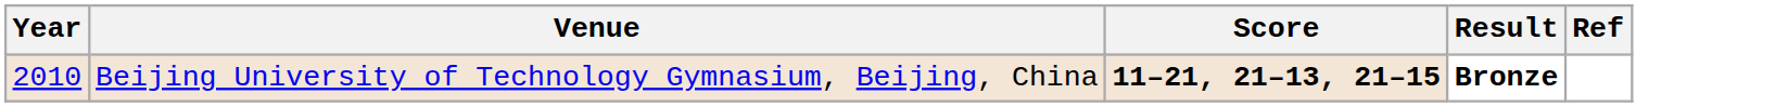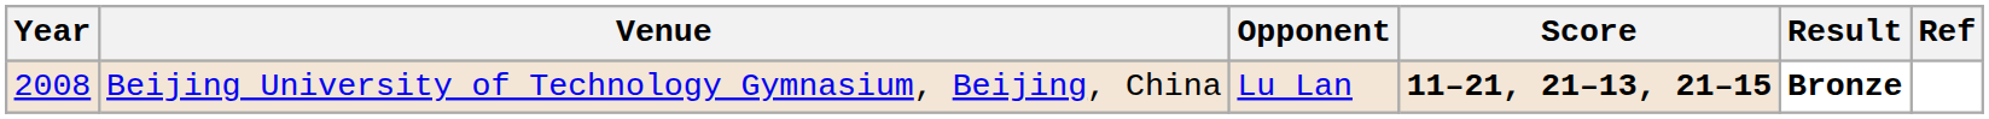+ column: Opponent | Lu Lan
Beijing University of Technology Gymnasium, Beijing, China | Year: 2010 -> 2008
